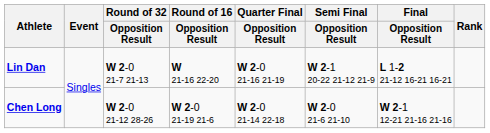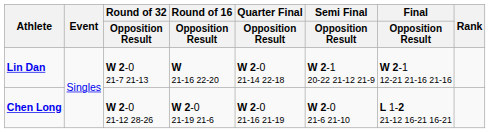Lin Dan | Quarter Final / Opposition Result: W 2-0 21-16 21-19 -> W 2-0 21-14 22-18
Lin Dan | Final / Opposition Result: L 1-2 21-12 16-21 16-21 -> W 2-1 12-21 21-16 21-16
Chen Long | Quarter Final / Opposition Result: W 2-0 21-14 22-18 -> W 2-0 21-16 21-19
Chen Long | Final / Opposition Result: W 2-1 12-21 21-16 21-16 -> L 1-2 21-12 16-21 16-21
